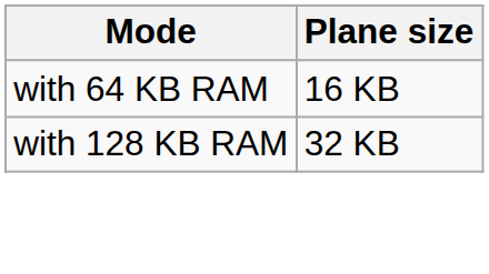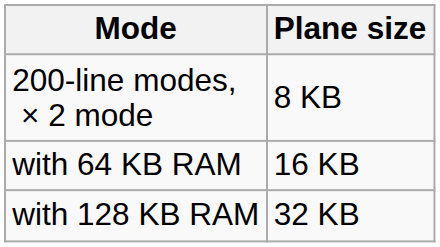+ row: 200-line modes, × 2 mode | 8 KB
